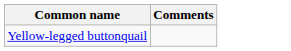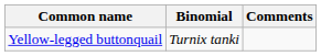+ column: Binomial | Turnix tanki
